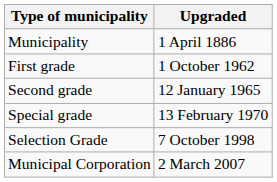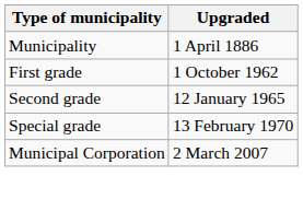- row: Selection Grade | 7 October 1998
